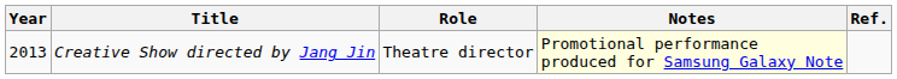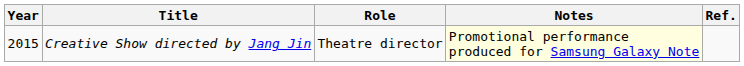Creative Show directed by Jang Jin | Year: 2013 -> 2015
